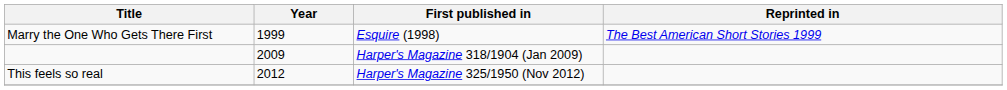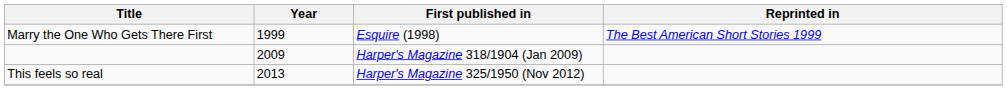This feels so real | Year: 2012 -> 2013
